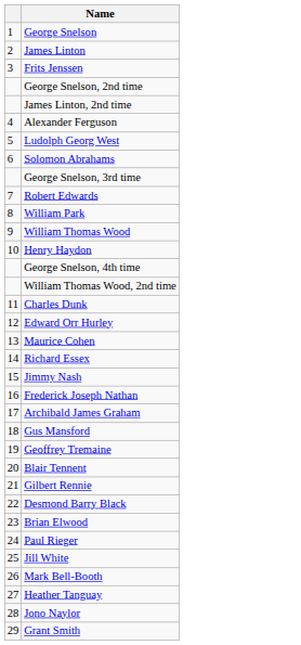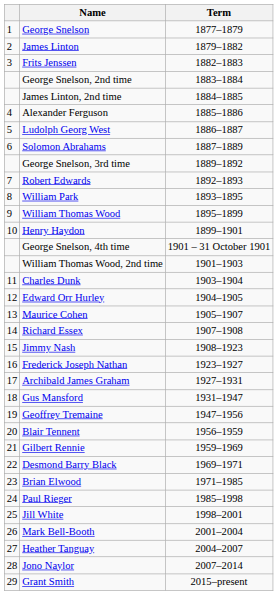+ column: Term | 1877–1879 | 1879–1882 | 1882–1883 | 1883–1884 | 1884–1885 | 1885–1886 | 1886–1887 | 1887–1889 | 1889–1892 | 1892–1893 | 1893–1895 | 1895–1899 | 1899–1901 | 1901 – 31 October 1901 | 1901–1903 | 1903–1904 | 1904–1905 | 1905–1907 | 1907–1908 | 1908–1923 | 1923–1927 | 1927–1931 | 1931–1947 | 1947–1956 | 1956–1959 | 1959–1969 | 1969–1971 | 1971–1985 | 1985–1998 | 1998–2001 | 2001–2004 | 2004–2007 | 2007–2014 | 2015–present
